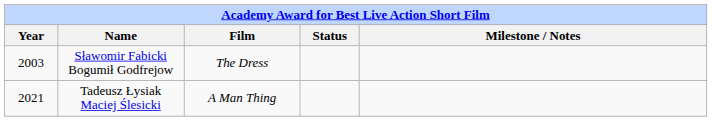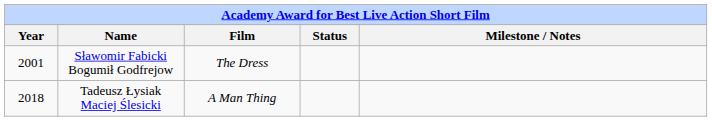Sławomir Fabicki Bogumił Godfrejow | Year: 2003 -> 2001
Tadeusz Łysiak Maciej Ślesicki | Year: 2021 -> 2018
